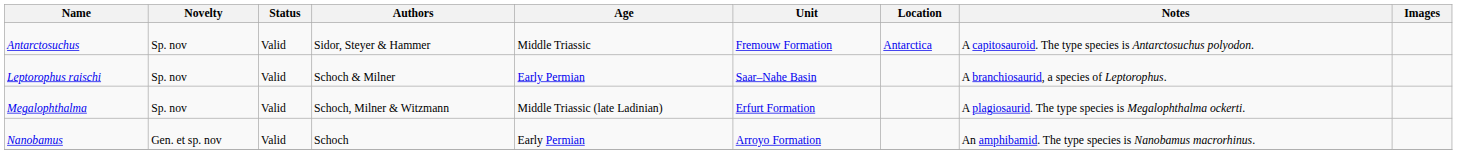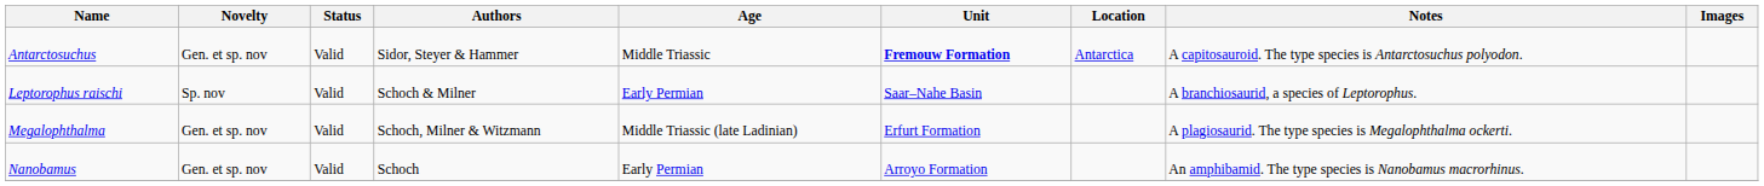Antarctosuchus | Novelty: Sp. nov -> Gen. et sp. nov
Antarctosuchus | Unit: normal -> bold
Megalophthalma | Novelty: Sp. nov -> Gen. et sp. nov
